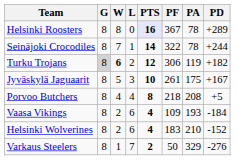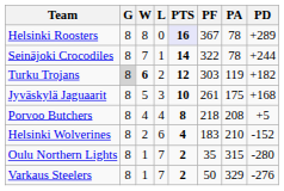Turku Trojans | PF: 306 -> 303
Jyväskylä Jaguaarit | PD: +167 -> +168
- row: Vaasa Vikings | 8 | 2 | 6 | 4 | 109 | 193 | -184
+ row: Oulu Northern Lights | 8 | 1 | 7 | 2 | 35 | 315 | -280
